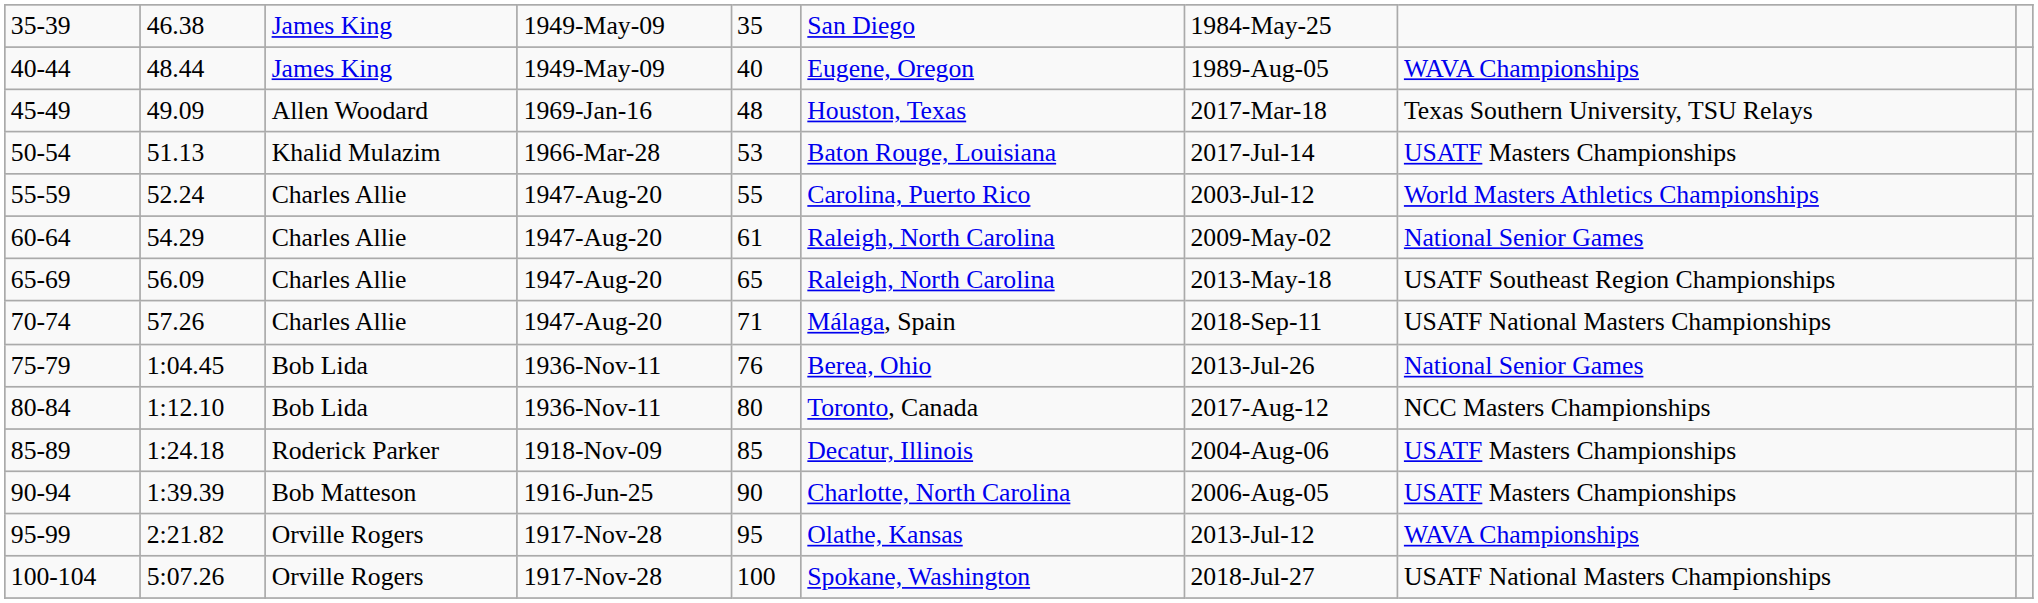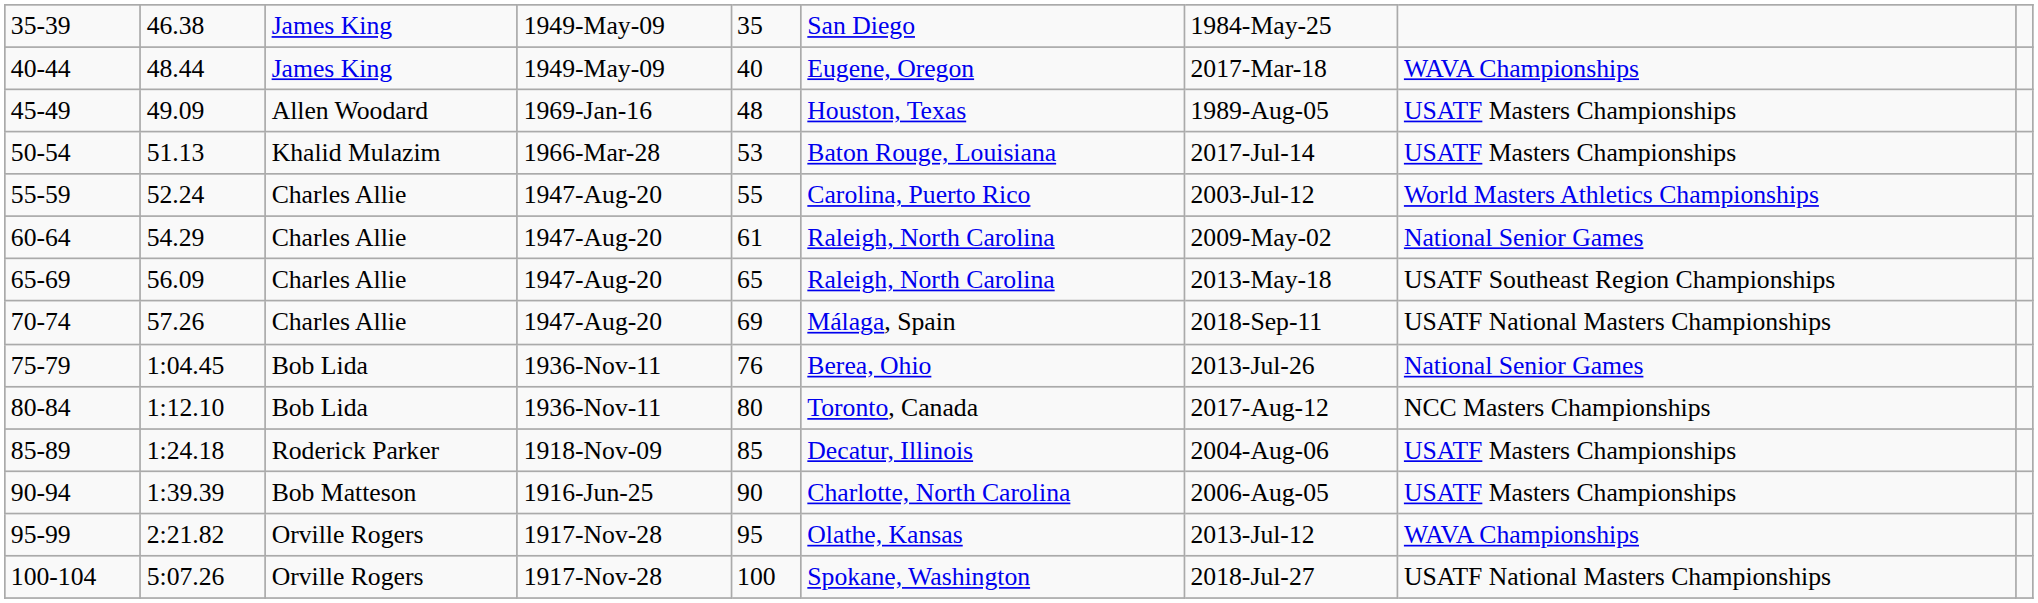40-44 | column 7: 1989-Aug-05 -> 2017-Mar-18
45-49 | column 7: 2017-Mar-18 -> 1989-Aug-05
45-49 | column 8: Texas Southern University, TSU Relays -> USATF Masters Championships
70-74 | column 5: 71 -> 69
